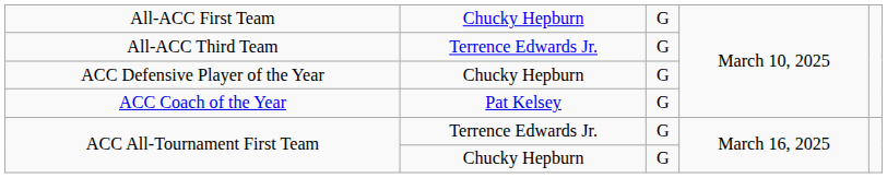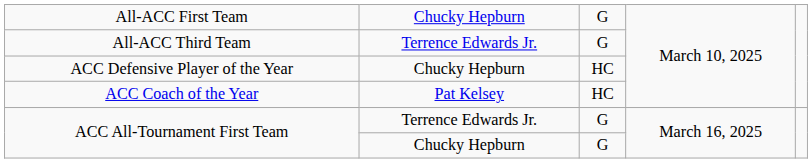ACC Defensive Player of the Year | column 3: G -> HC
ACC Coach of the Year | column 3: G -> HC
